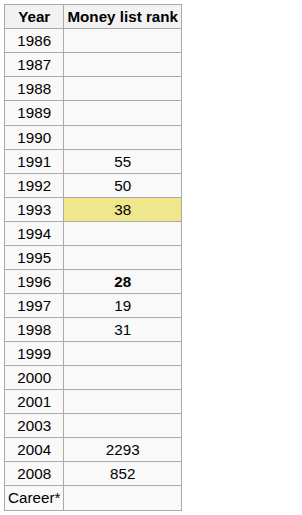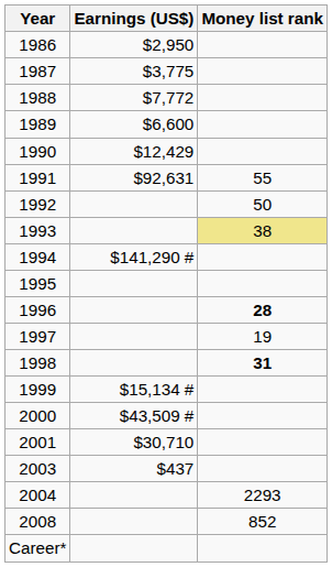+ column: Earnings (US$) | $2,950 | $3,775 | $7,772 | $6,600 | $12,429 | $92,631 | $141,290 # | $15,134 # | $43,509 # | $30,710 | $437
1998 | Money list rank: normal -> bold
